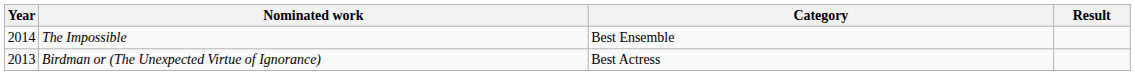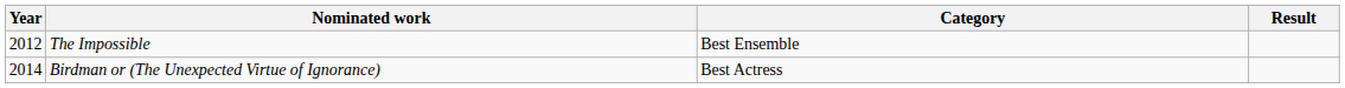The Impossible | Year: 2014 -> 2012
Birdman or (The Unexpected Virtue of Ignorance) | Year: 2013 -> 2014
